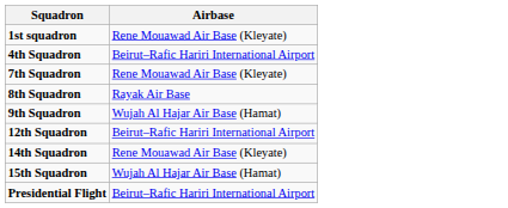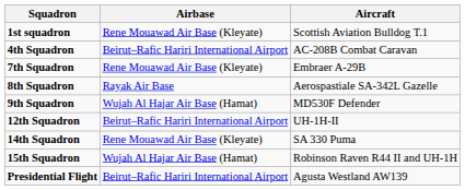+ column: Aircraft | Scottish Aviation Bulldog T.1 | AC-208B Combat Caravan | Embraer A-29B | Aerospastiale SA-342L Gazelle | MD530F Defender | UH-1H-II | SA 330 Puma | Robinson Raven R44 II and UH-1H | Agusta Westland AW139
